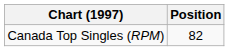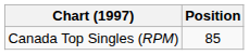Canada Top Singles (RPM) | Position: 82 -> 85
